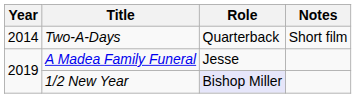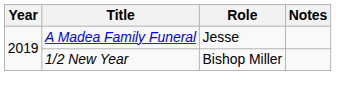- row: 2014 | Two-A-Days | Quarterback | Short film
1/2 New Year | Role: lavender background -> no background
